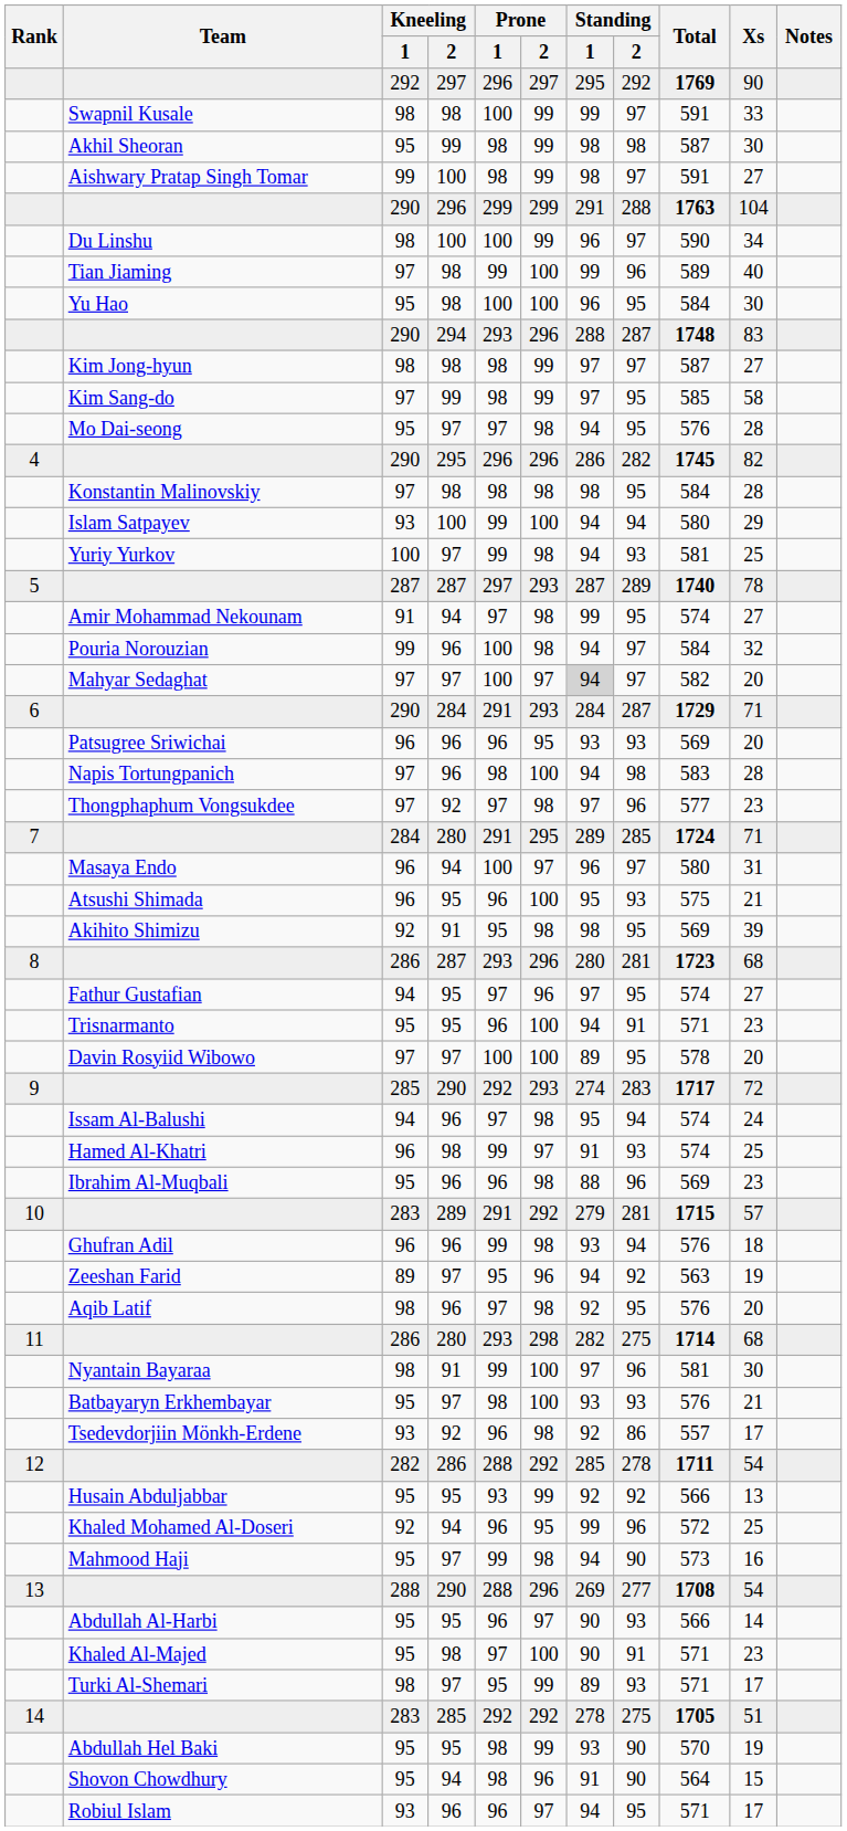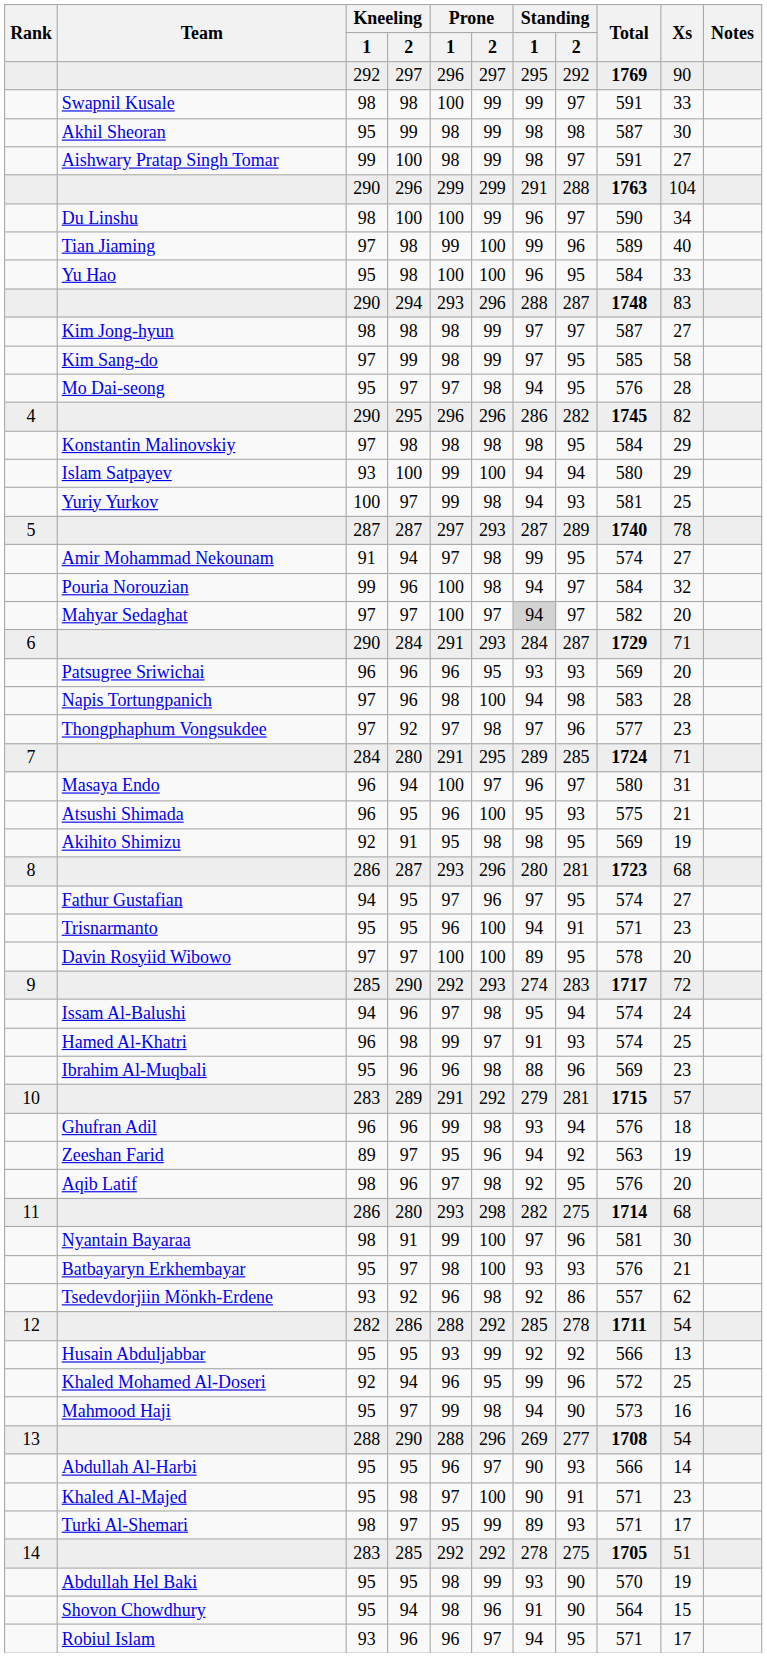Yu Hao | Xs: 30 -> 33
Konstantin Malinovskiy | Xs: 28 -> 29
Akihito Shimizu | Xs: 39 -> 19
Tsedevdorjiin Mönkh-Erdene | Xs: 17 -> 62
